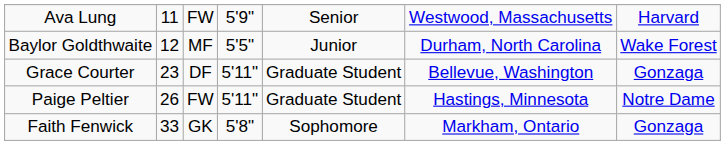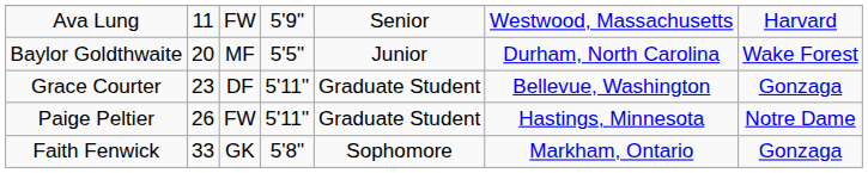Baylor Goldthwaite | column 2: 12 -> 20
